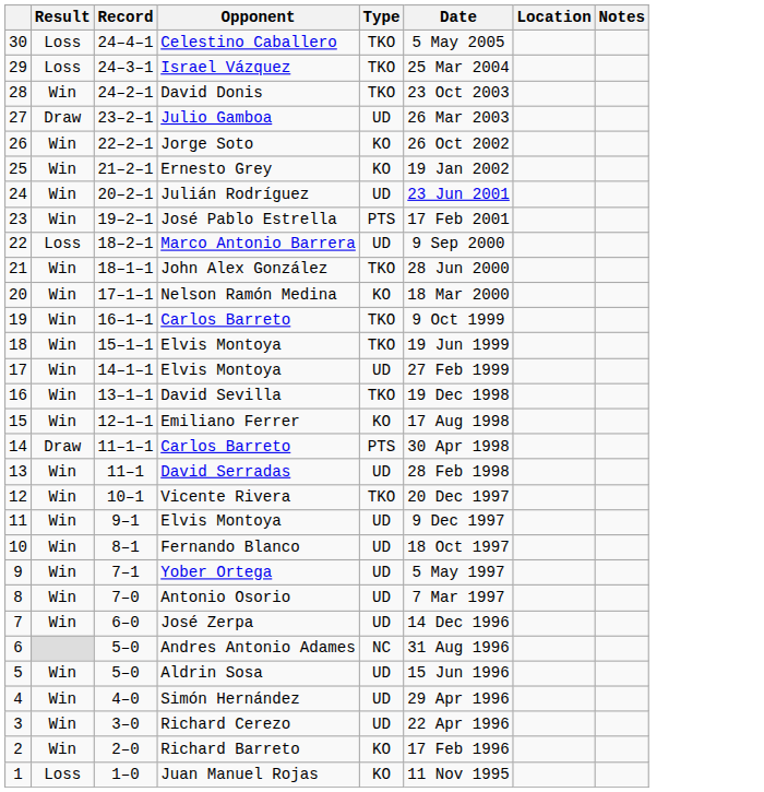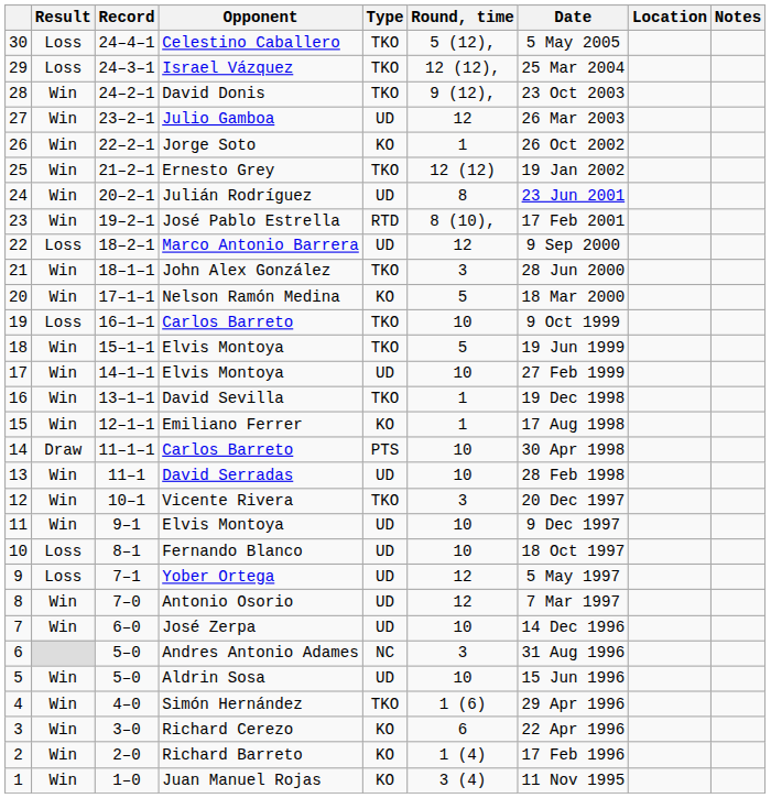+ column: Round, time | 5 (12), | 12 (12), | 9 (12), | 12 | 1 | 12 (12) | 8 | 8 (10), | 12 | 3 | 5 | 10 | 5 | 10 | 1 | 1 | 10 | 10 | 3 | 10 | 10 | 12 | 12 | 10 | 3 | 10 | 1 (6) | 6 | 1 (4) | 3 (4)
Julio Gamboa | Result: Draw -> Win
Ernesto Grey | Type: KO -> TKO
José Pablo Estrella | Type: PTS -> RTD
19 / Carlos Barreto | Result: Win -> Loss
Fernando Blanco | Result: Win -> Loss
Yober Ortega | Result: Win -> Loss
Simón Hernández | Type: UD -> TKO
Richard Cerezo | Type: UD -> KO
Juan Manuel Rojas | Result: Loss -> Win
